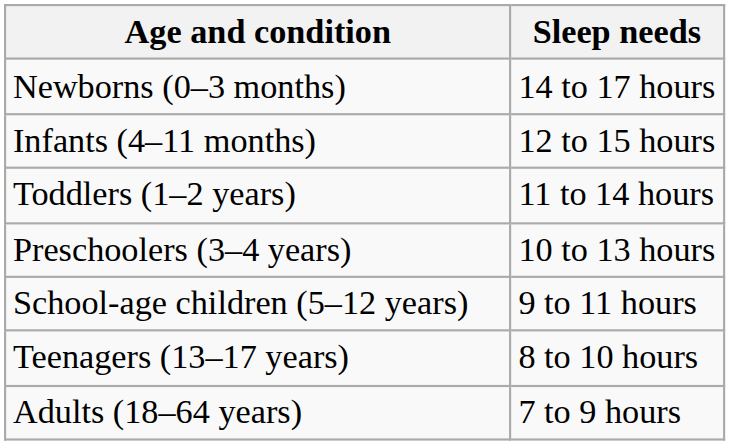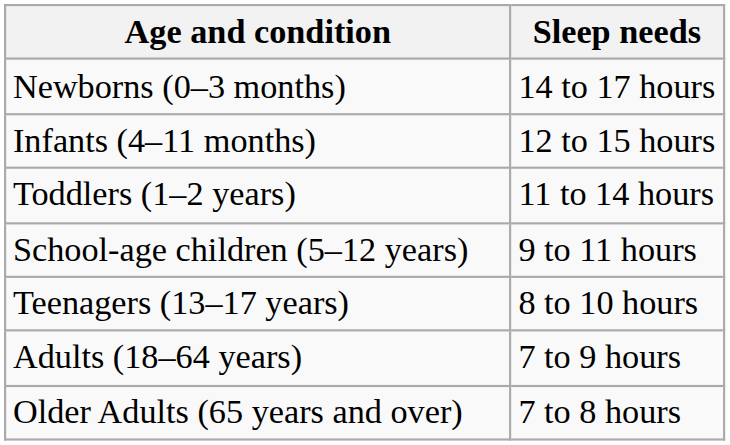- row: Preschoolers (3–4 years) | 10 to 13 hours
+ row: Older Adults (65 years and over) | 7 to 8 hours
